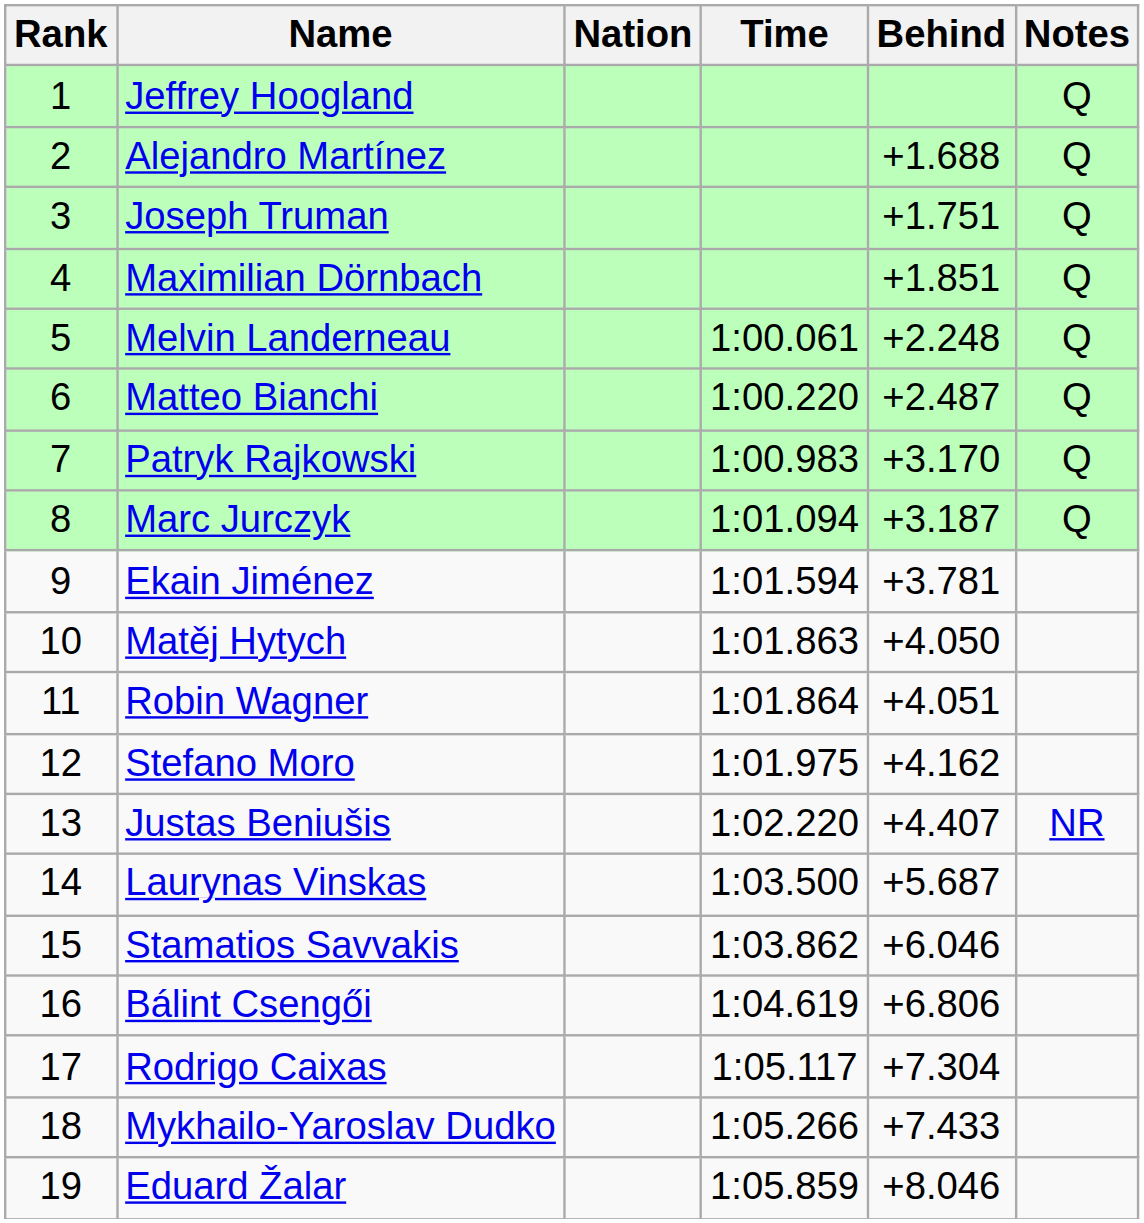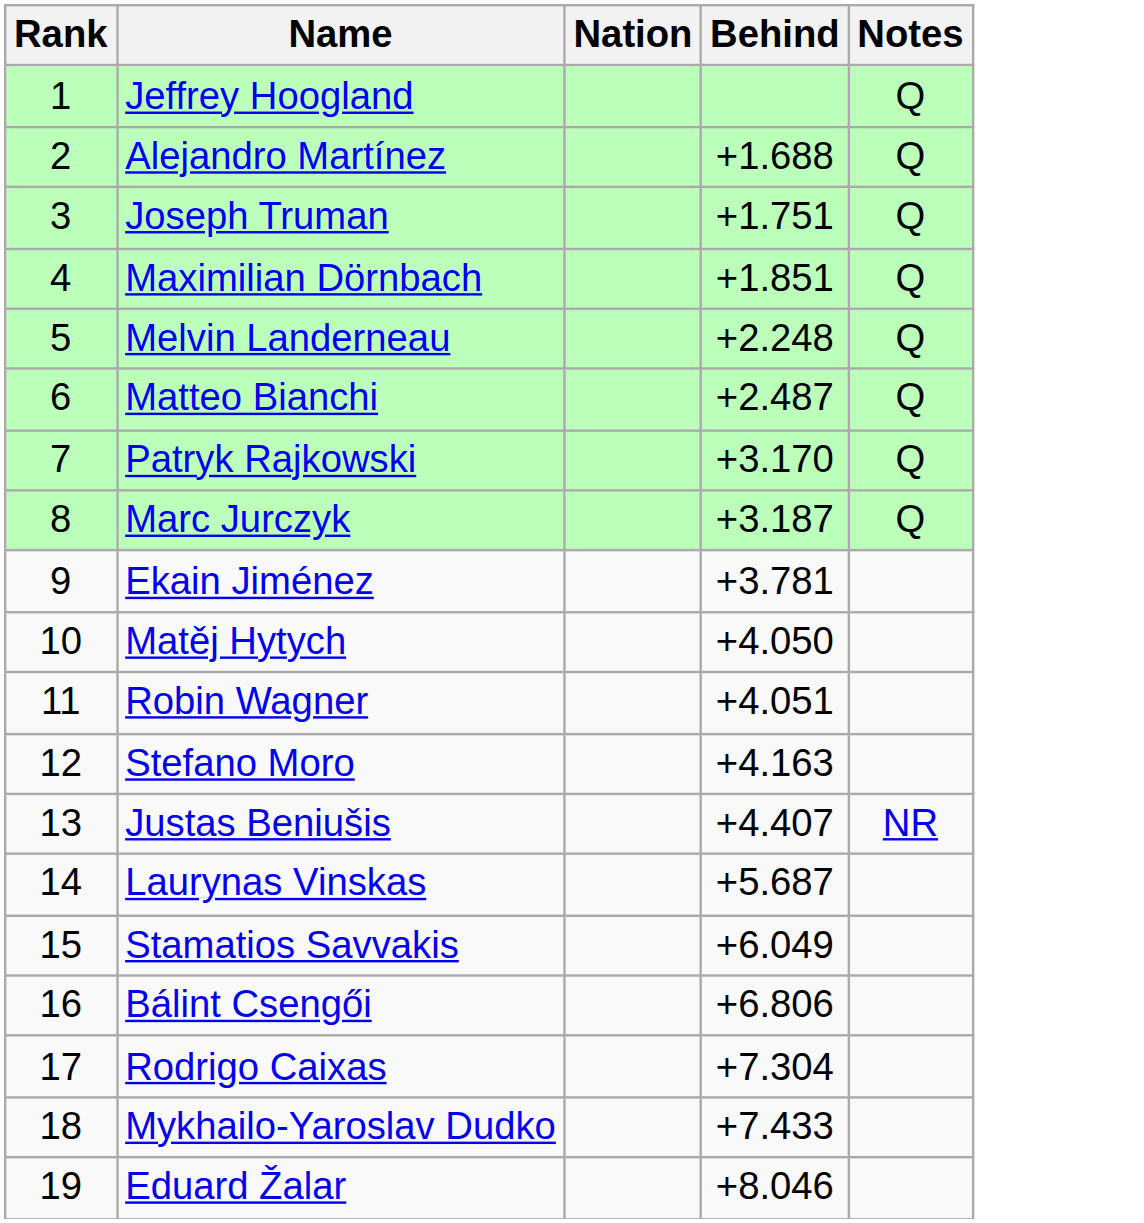- column: Time | 1:00.061 | 1:00.220 | 1:00.983 | 1:01.094 | 1:01.594 | 1:01.863 | 1:01.864 | 1:01.975 | 1:02.220 | 1:03.500 | 1:03.862 | 1:04.619 | 1:05.117 | 1:05.266 | 1:05.859
Stefano Moro | Behind: +4.162 -> +4.163
Stamatios Savvakis | Behind: +6.046 -> +6.049
